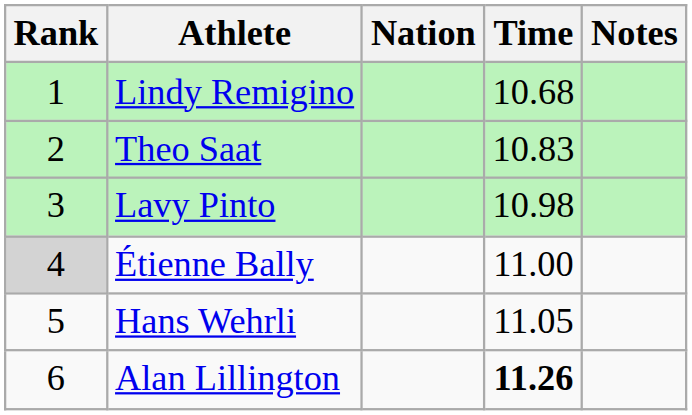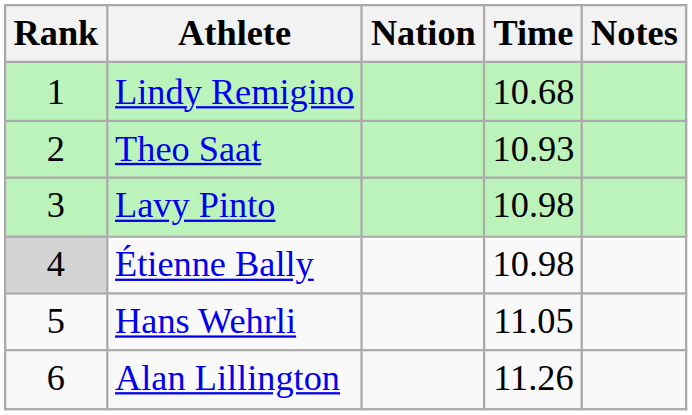Theo Saat | Time: 10.83 -> 10.93
Étienne Bally | Time: 11.00 -> 10.98
Alan Lillington | Time: bold -> normal
